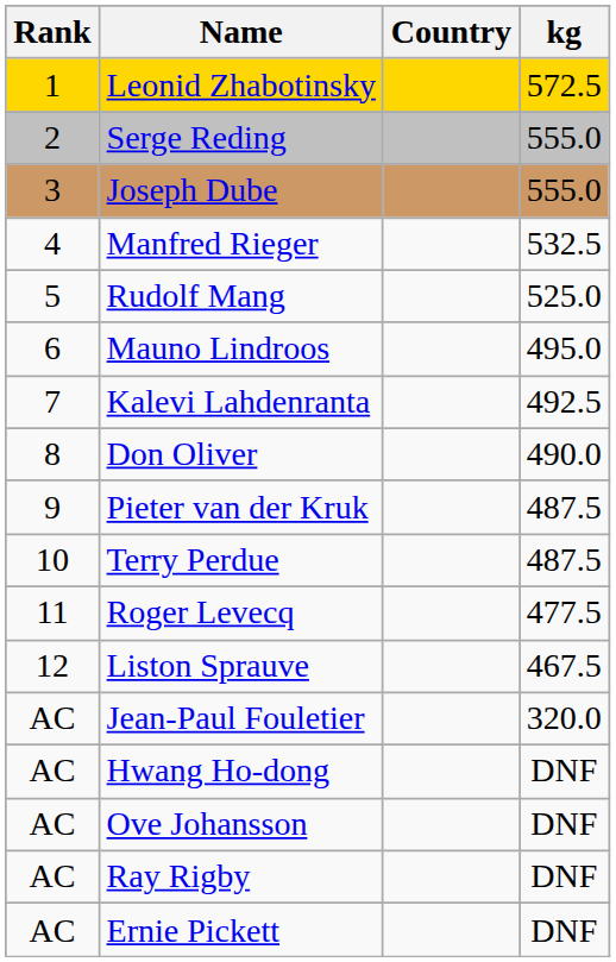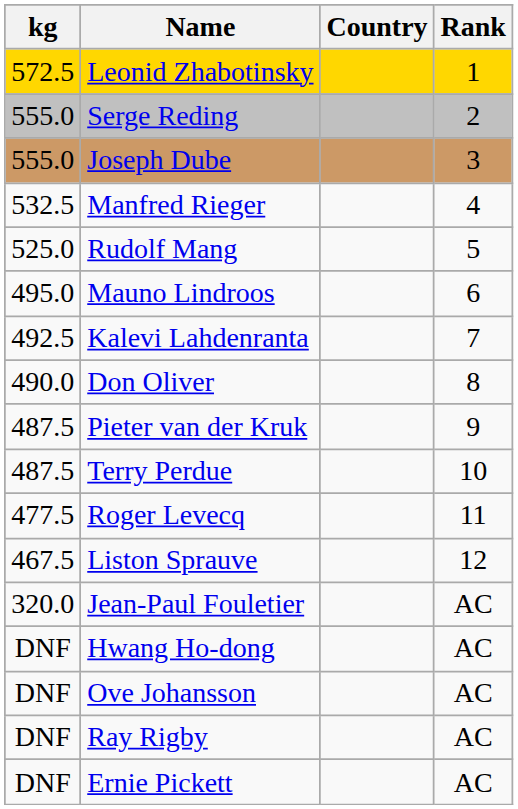columns swapped: Rank <-> kg
